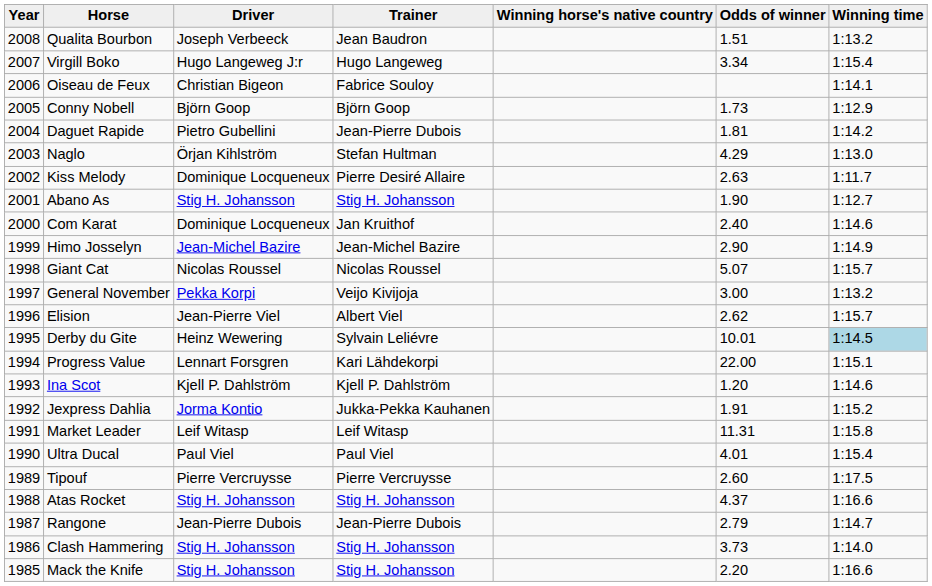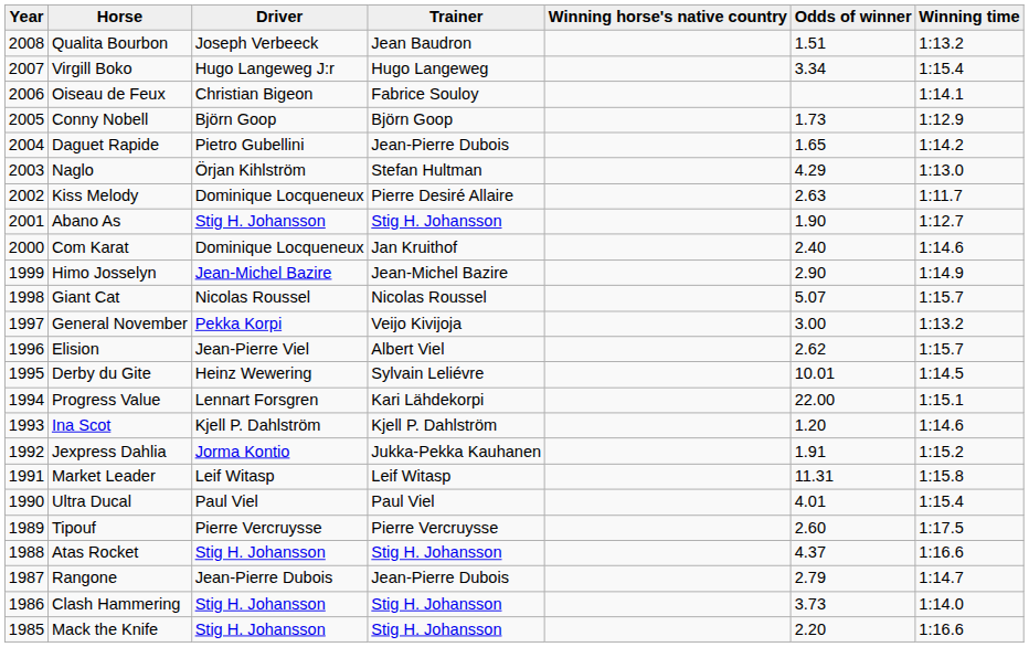Daguet Rapide | Odds of winner: 1.81 -> 1.65
Derby du Gite | Winning time: lightblue background -> no background
